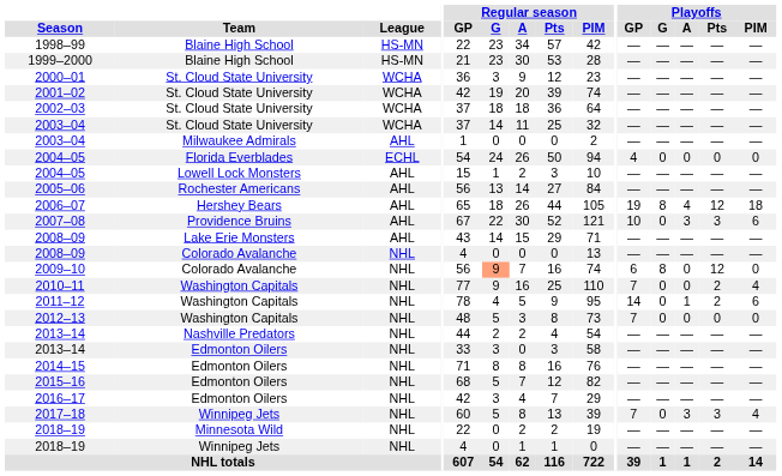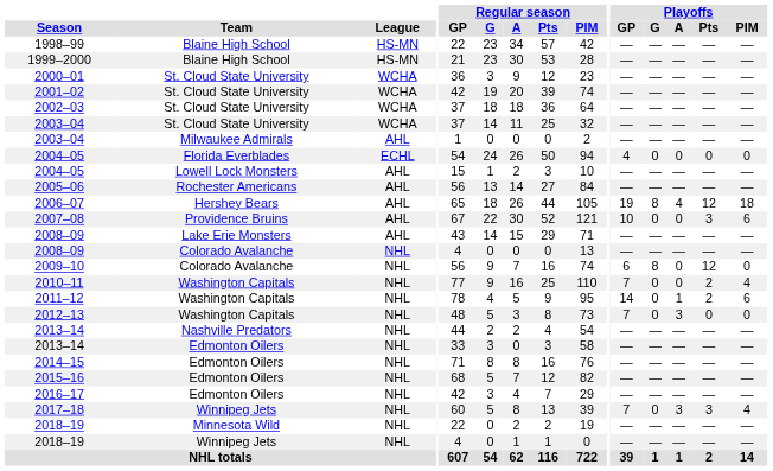2007–08 | Playoffs / A: 3 -> 0
2009–10 | Regular season / G: lightsalmon background -> no background
2012–13 | Playoffs / A: 0 -> 3
